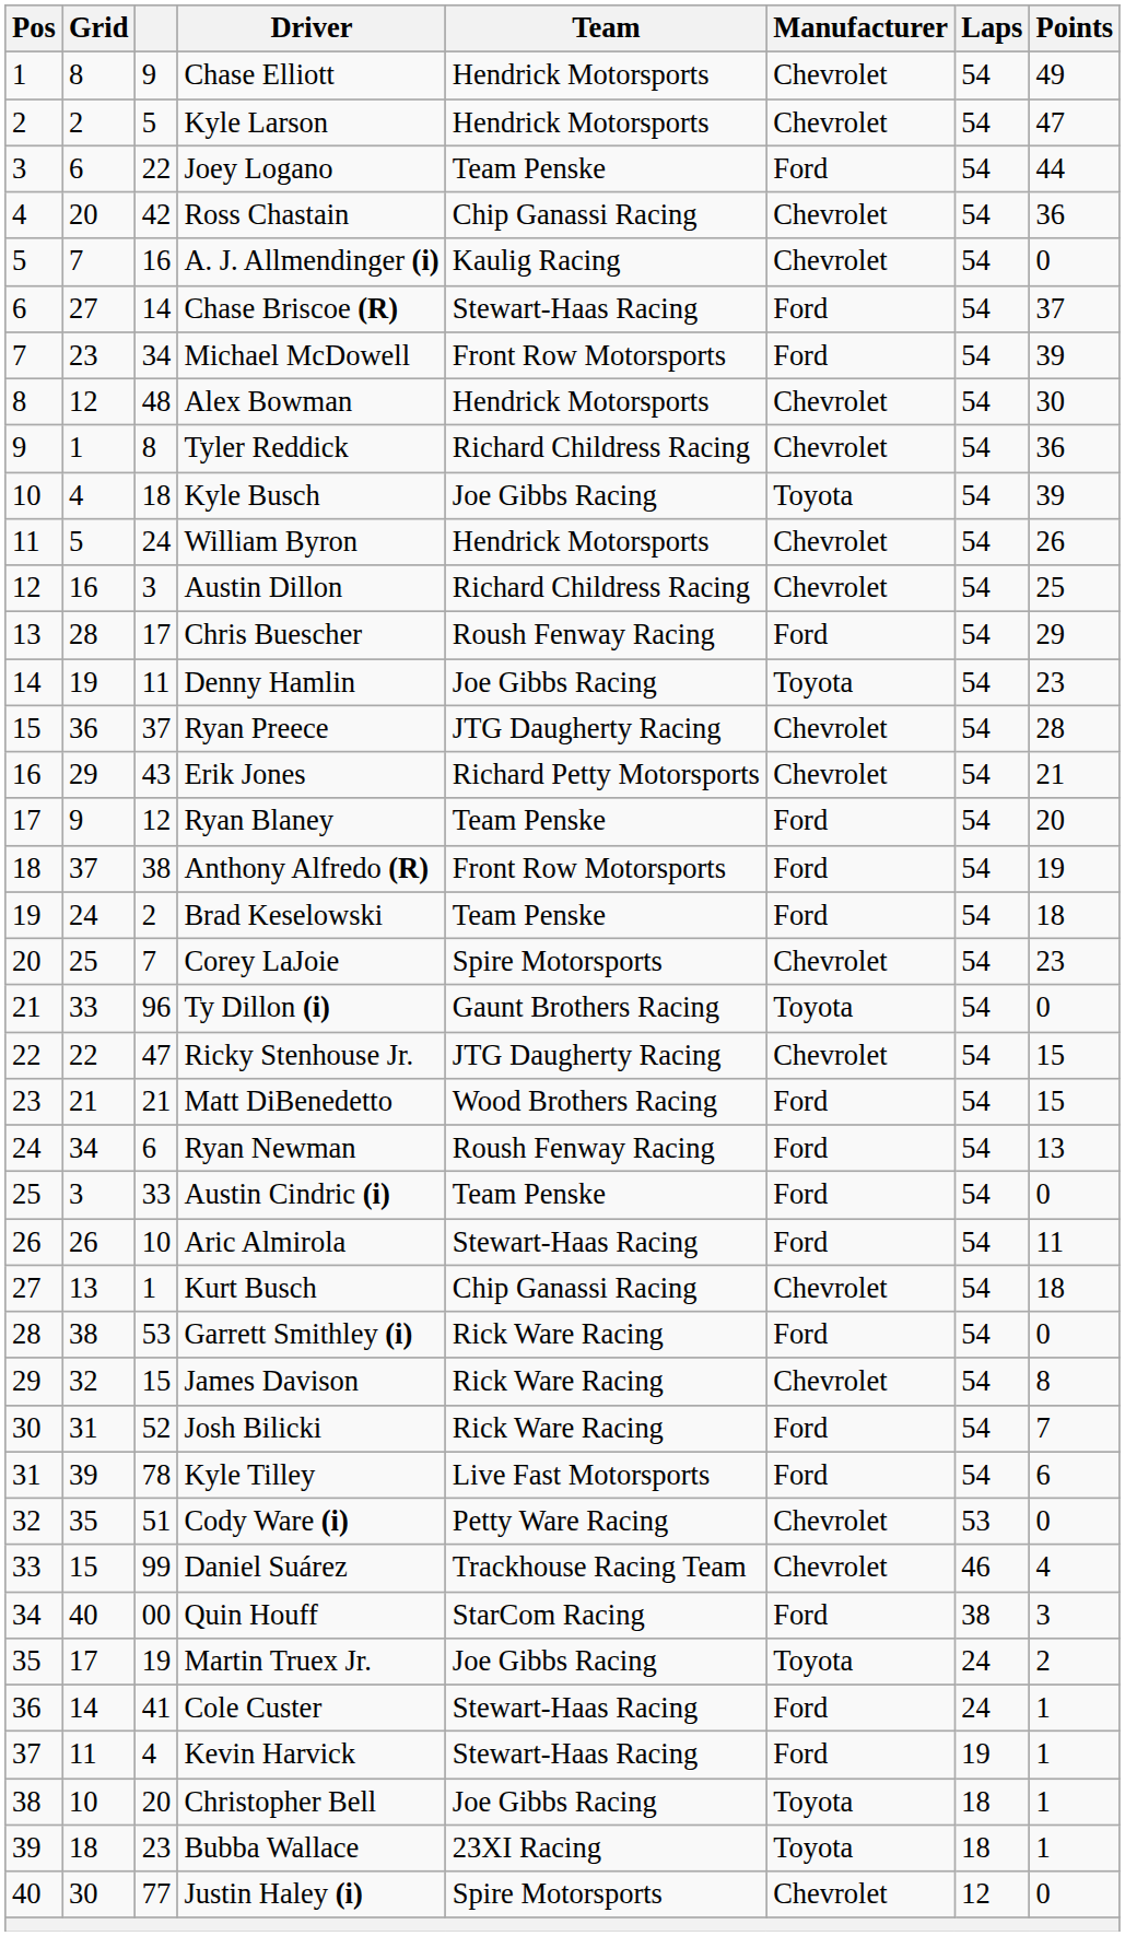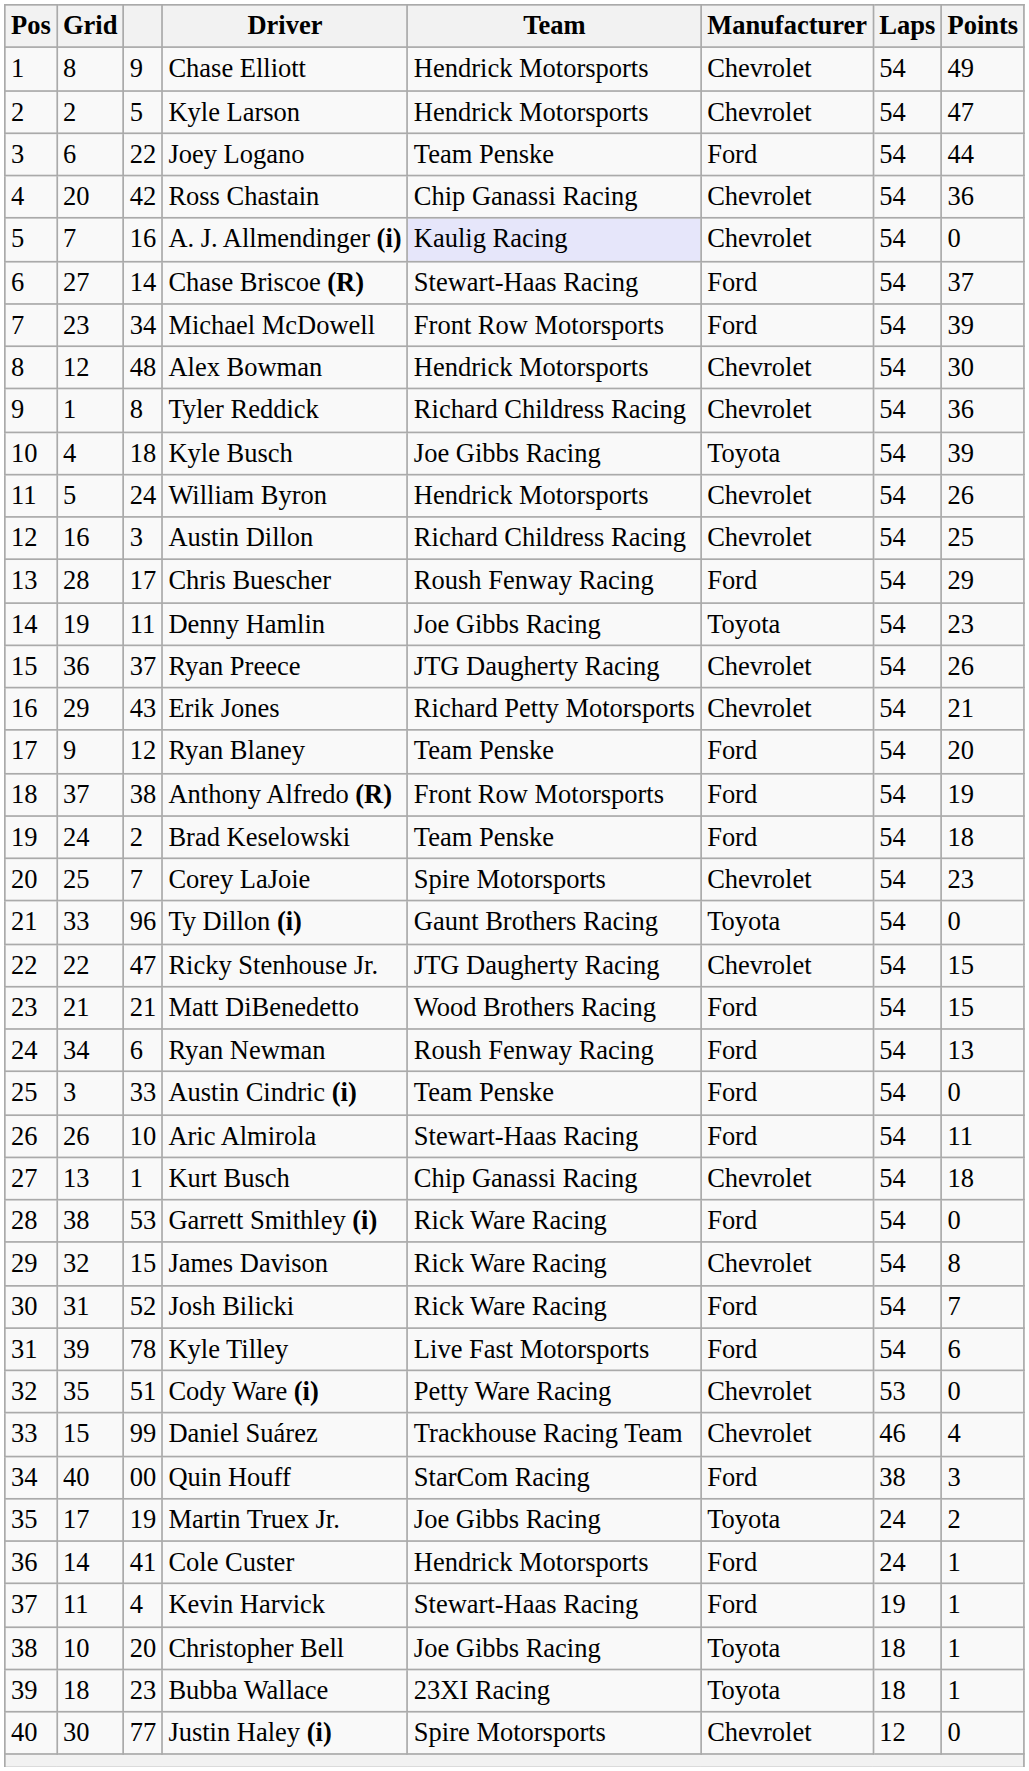A. J. Allmendinger (i) | Team: no background -> lavender background
Ryan Preece | Points: 28 -> 26
Cole Custer | Team: Stewart-Haas Racing -> Hendrick Motorsports
